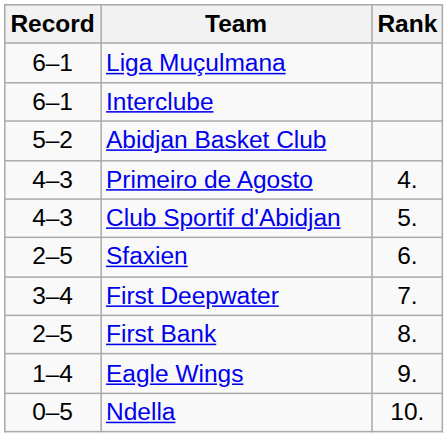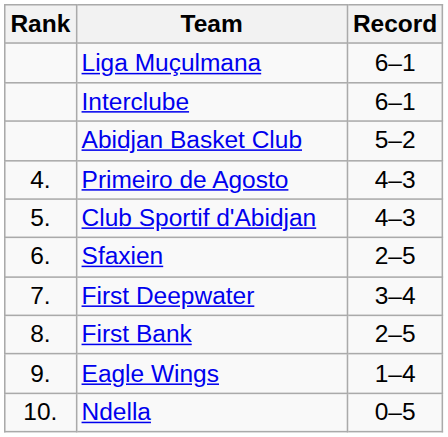columns swapped: Rank <-> Record
